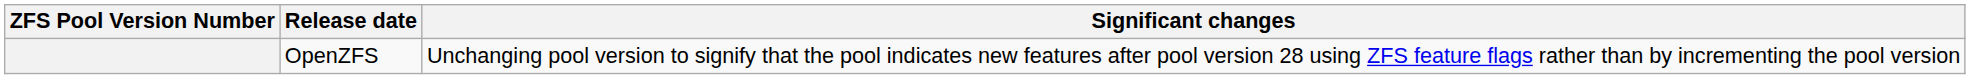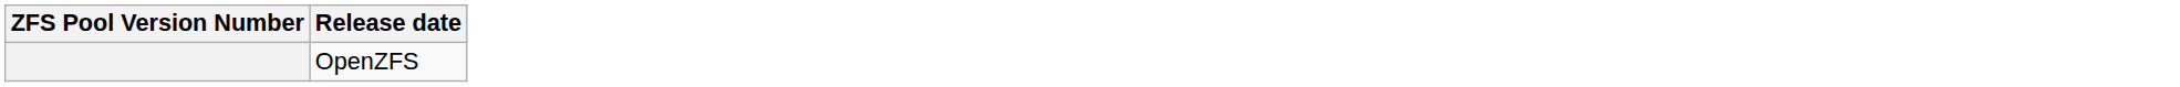- column: Significant changes | Unchanging pool version to signify that the pool indicates new features after pool version 28 using ZFS feature flags rather than by incrementing the pool version
